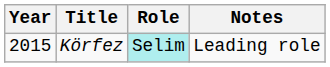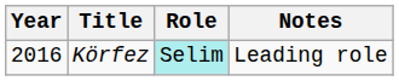Körfez | Year: 2015 -> 2016
